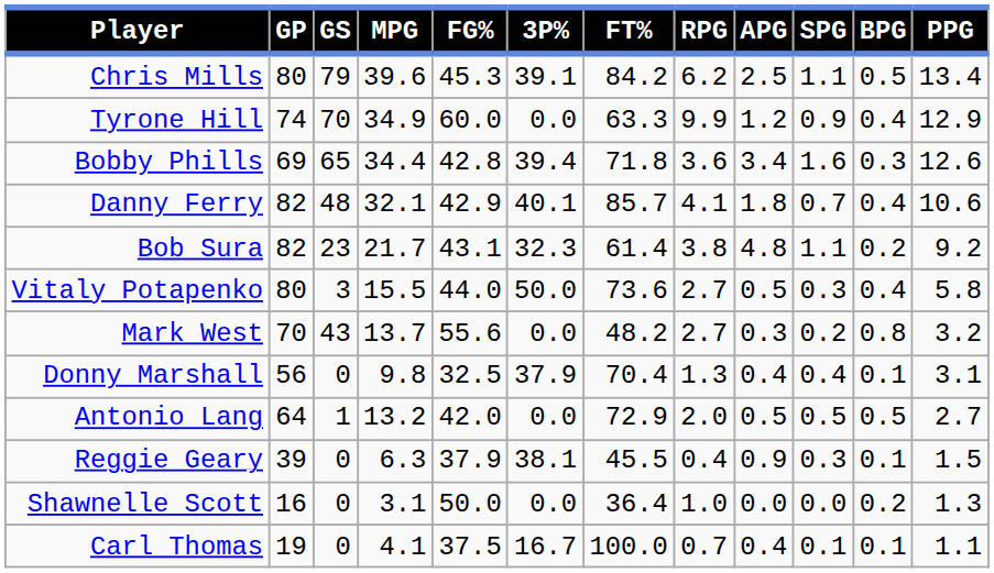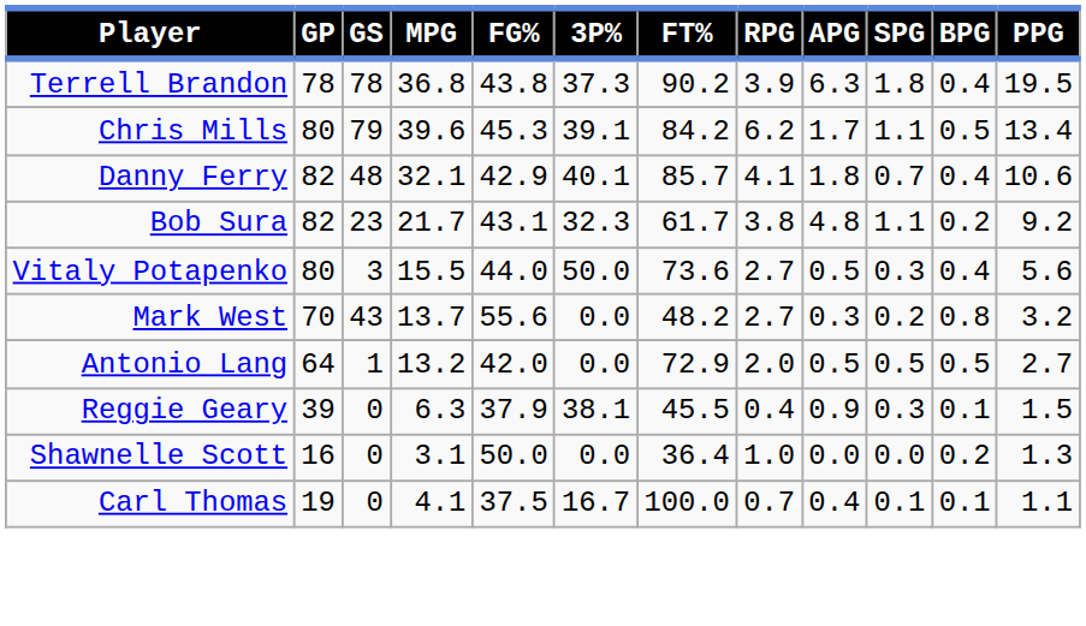+ row: Terrell Brandon | 78 | 78 | 36.8 | 43.8 | 37.3 | 90.2 | 3.9 | 6.3 | 1.8 | 0.4 | 19.5
Chris Mills | APG: 2.5 -> 1.7
- row: Tyrone Hill | 74 | 70 | 34.9 | 60.0 | 0.0 | 63.3 | 9.9 | 1.2 | 0.9 | 0.4 | 12.9
- row: Bobby Phills | 69 | 65 | 34.4 | 42.8 | 39.4 | 71.8 | 3.6 | 3.4 | 1.6 | 0.3 | 12.6
Bob Sura | FT%: 61.4 -> 61.7
Vitaly Potapenko | PPG: 5.8 -> 5.6
- row: Donny Marshall | 56 | 0 | 9.8 | 32.5 | 37.9 | 70.4 | 1.3 | 0.4 | 0.4 | 0.1 | 3.1
